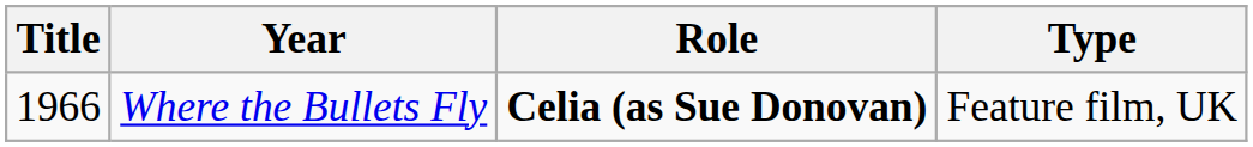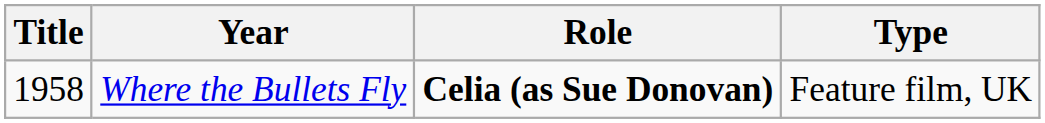Where the Bullets Fly | Title: 1966 -> 1958
